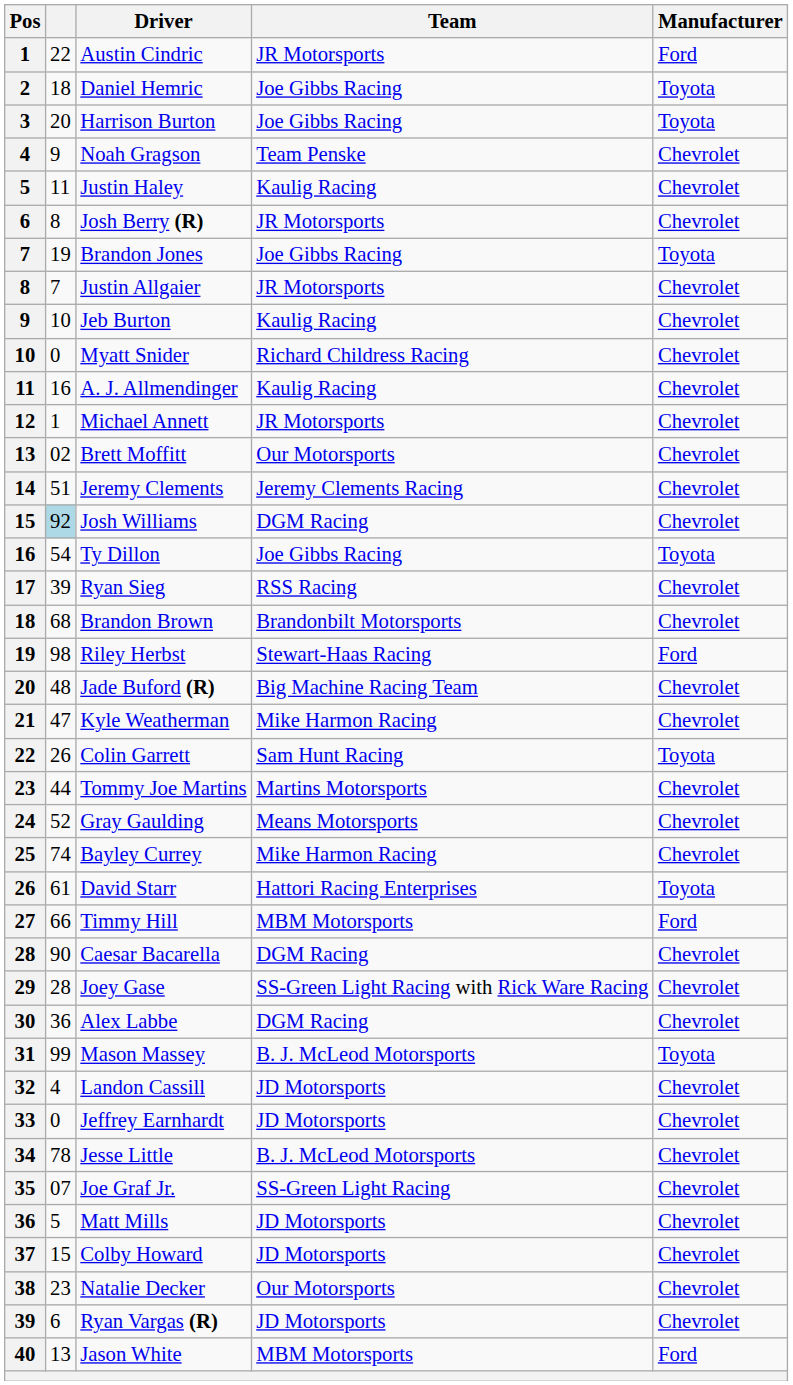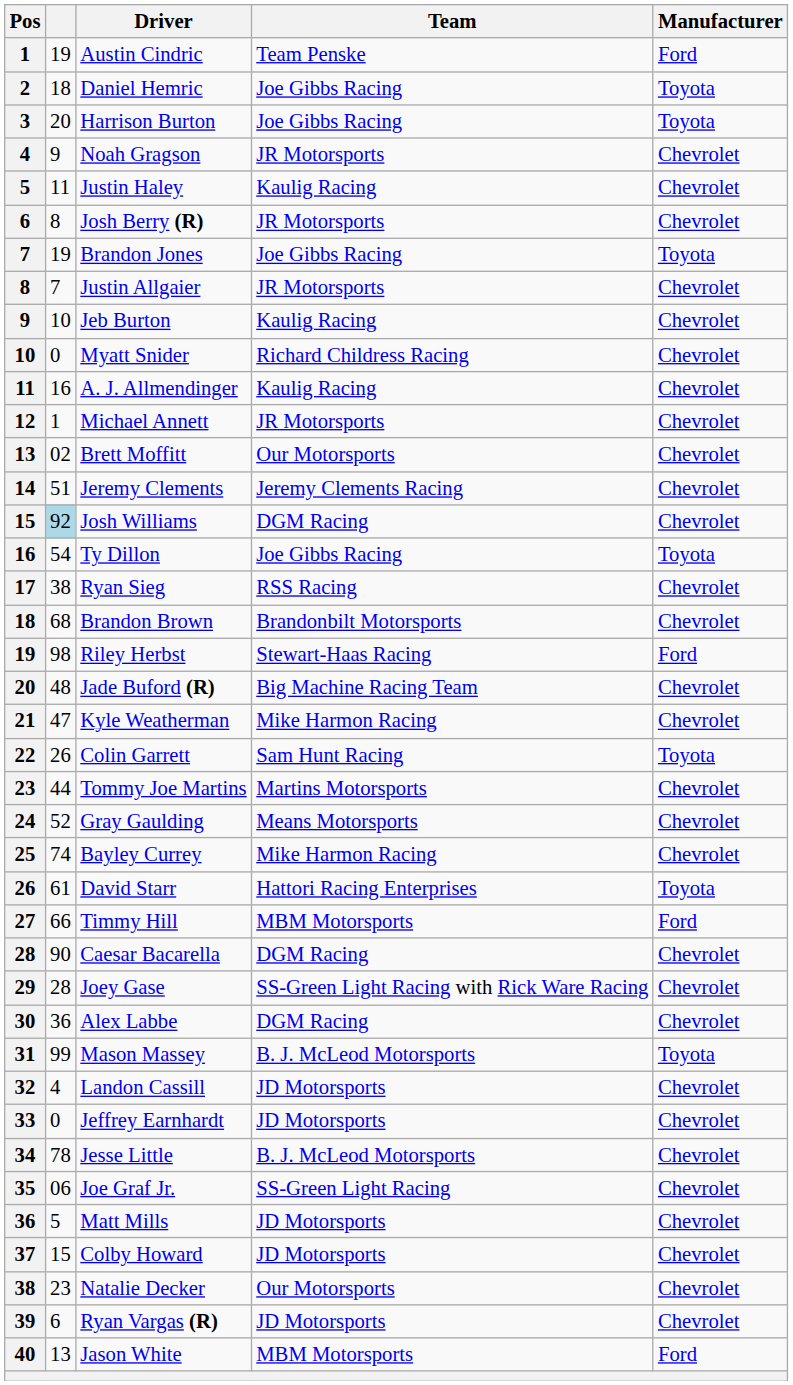Austin Cindric | column 2: 22 -> 19
Austin Cindric | Team: JR Motorsports -> Team Penske
Noah Gragson | Team: Team Penske -> JR Motorsports
Ryan Sieg | column 2: 39 -> 38
Joe Graf Jr. | column 2: 07 -> 06
